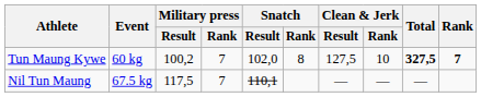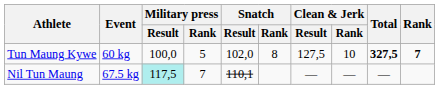Tun Maung Kywe | Military press / Result: 100,2 -> 100,0
Tun Maung Kywe | Military press / Rank: 7 -> 5
Nil Tun Maung | Military press / Result: no background -> paleturquoise background
